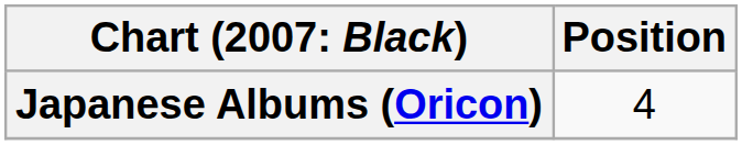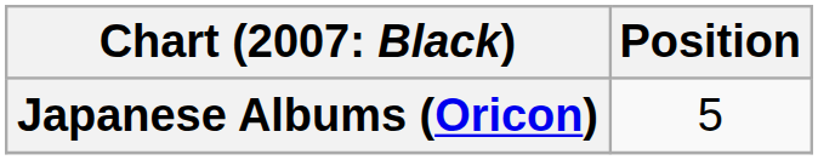Japanese Albums (Oricon) | Position: 4 -> 5
